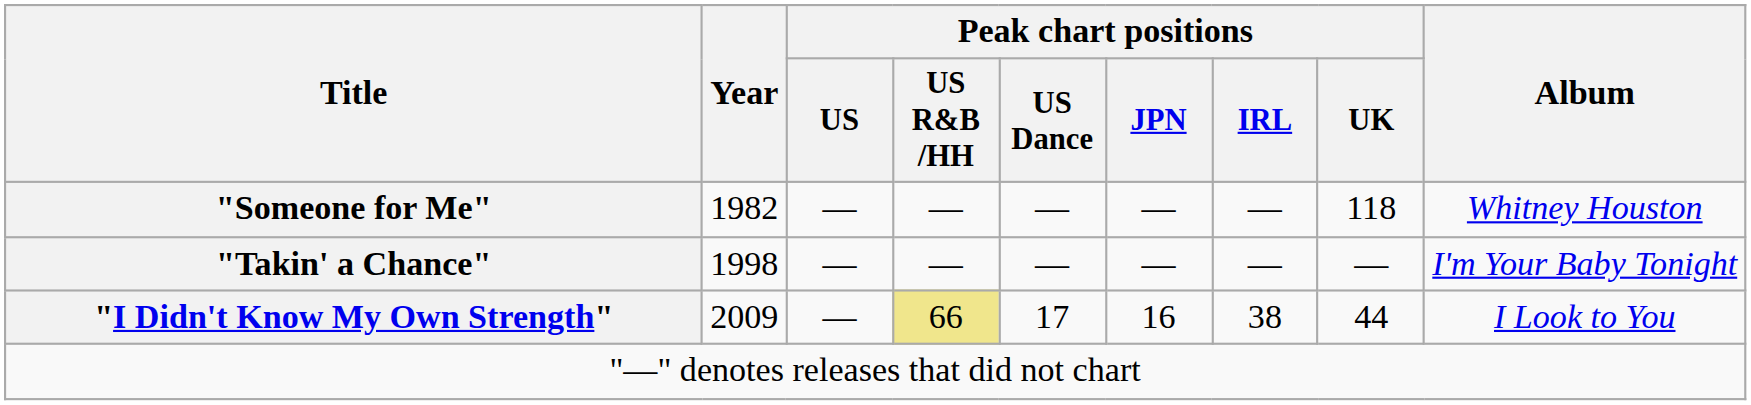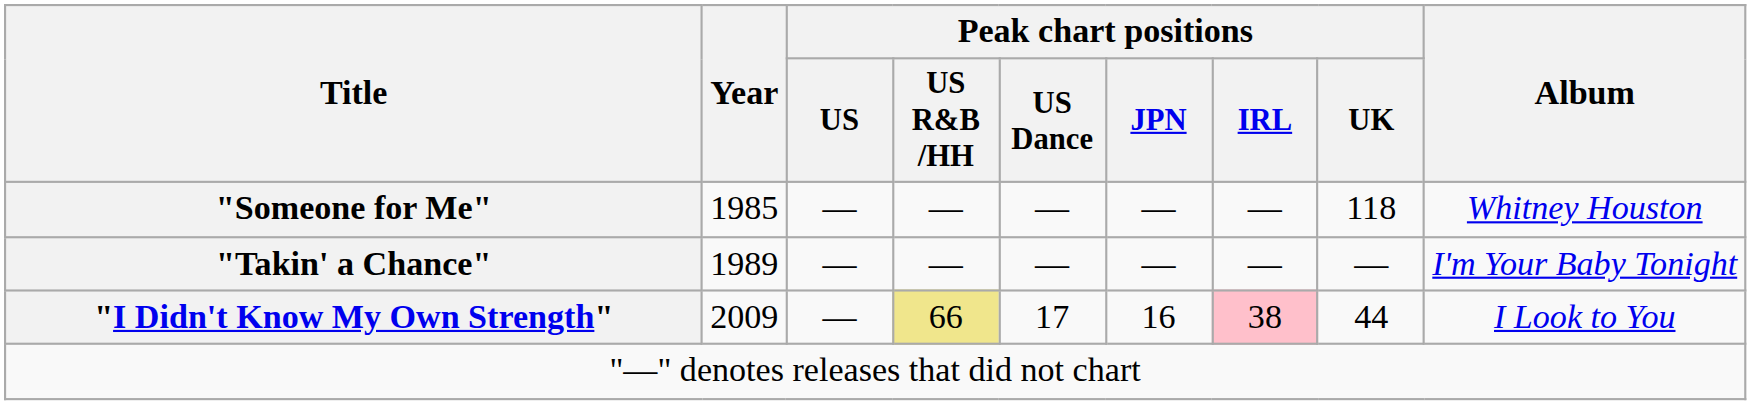"Someone for Me" | Year: 1982 -> 1985
"Takin' a Chance" | Year: 1998 -> 1989
"I Didn't Know My Own Strength" | Peak chart positions / IRL: no background -> pink background
